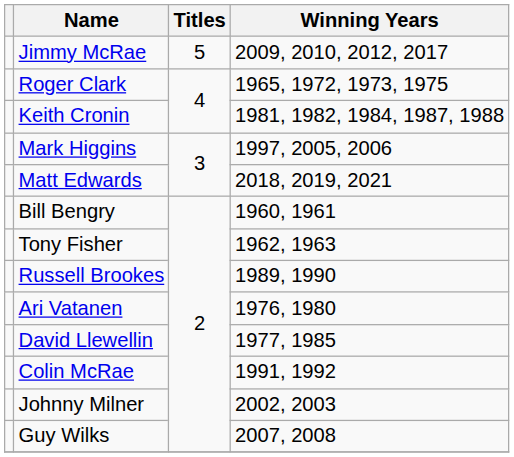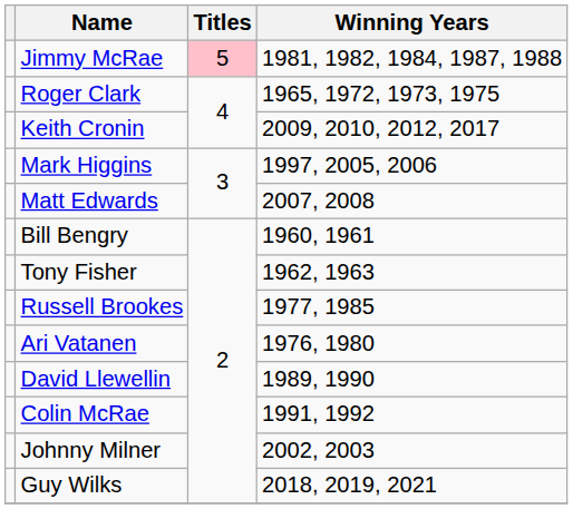Jimmy McRae | Titles: no background -> pink background
Jimmy McRae | Winning Years: 2009, 2010, 2012, 2017 -> 1981, 1982, 1984, 1987, 1988
Keith Cronin | Winning Years: 1981, 1982, 1984, 1987, 1988 -> 2009, 2010, 2012, 2017
Matt Edwards | Winning Years: 2018, 2019, 2021 -> 2007, 2008
Russell Brookes | Winning Years: 1989, 1990 -> 1977, 1985
David Llewellin | Winning Years: 1977, 1985 -> 1989, 1990
Guy Wilks | Winning Years: 2007, 2008 -> 2018, 2019, 2021
